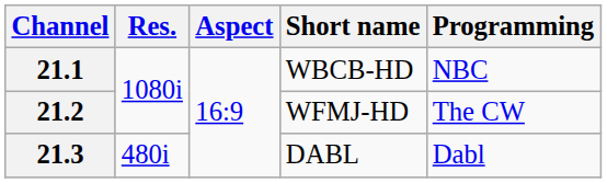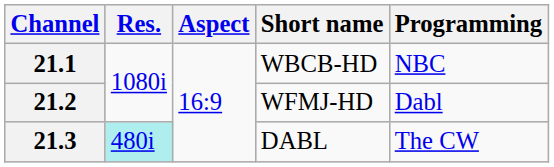21.2 | Programming: The CW -> Dabl
21.3 | Res.: no background -> paleturquoise background
21.3 | Programming: Dabl -> The CW
